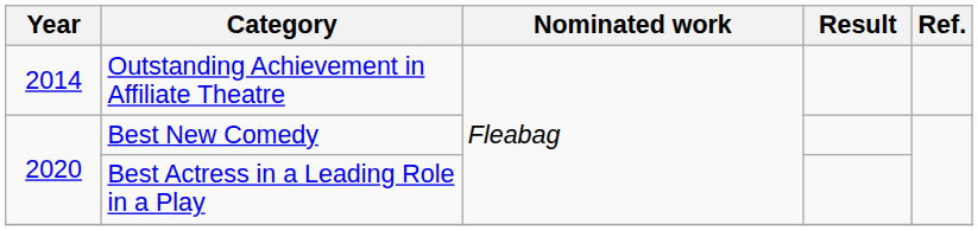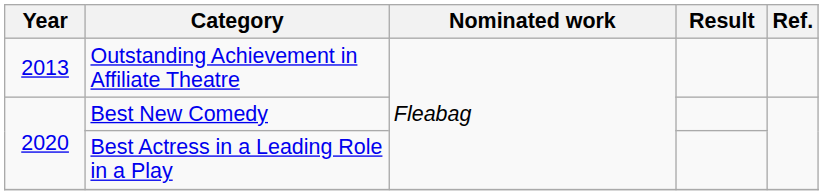Outstanding Achievement in Affiliate Theatre | Year: 2014 -> 2013
